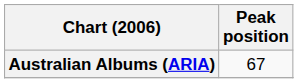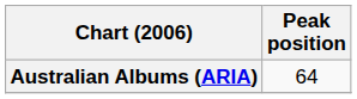Australian Albums (ARIA) | Peak position: 67 -> 64
